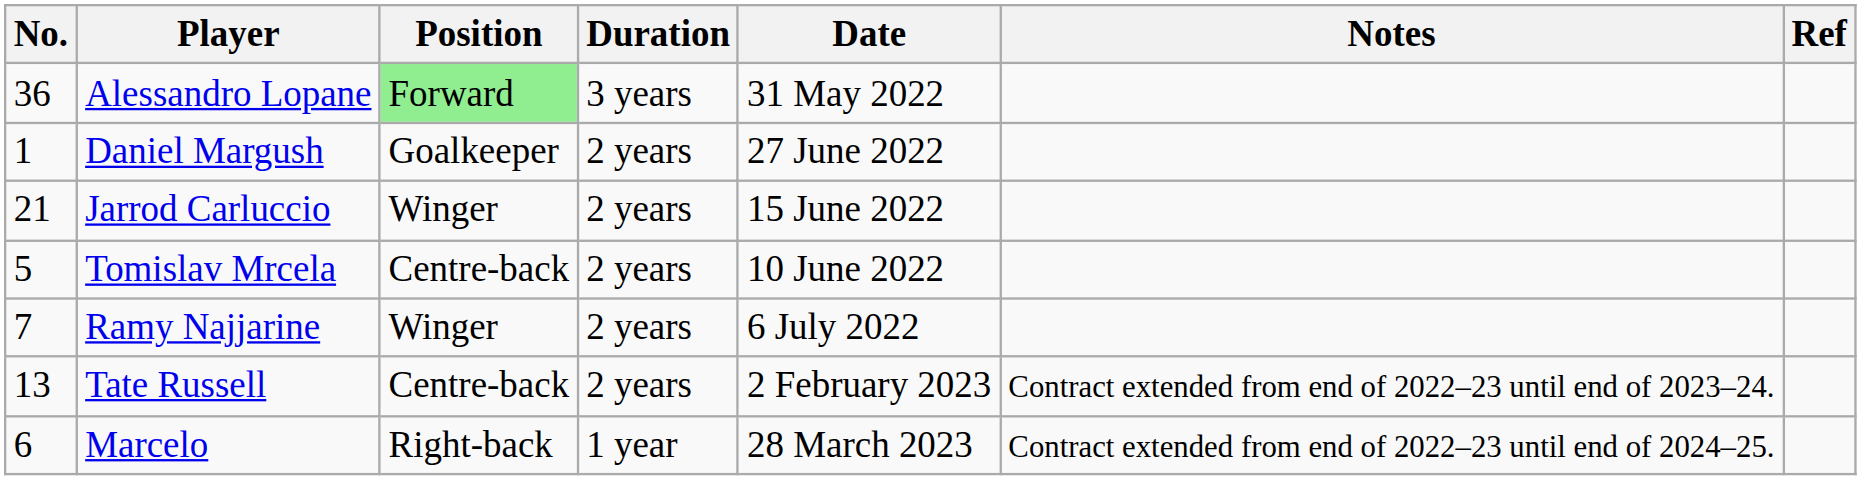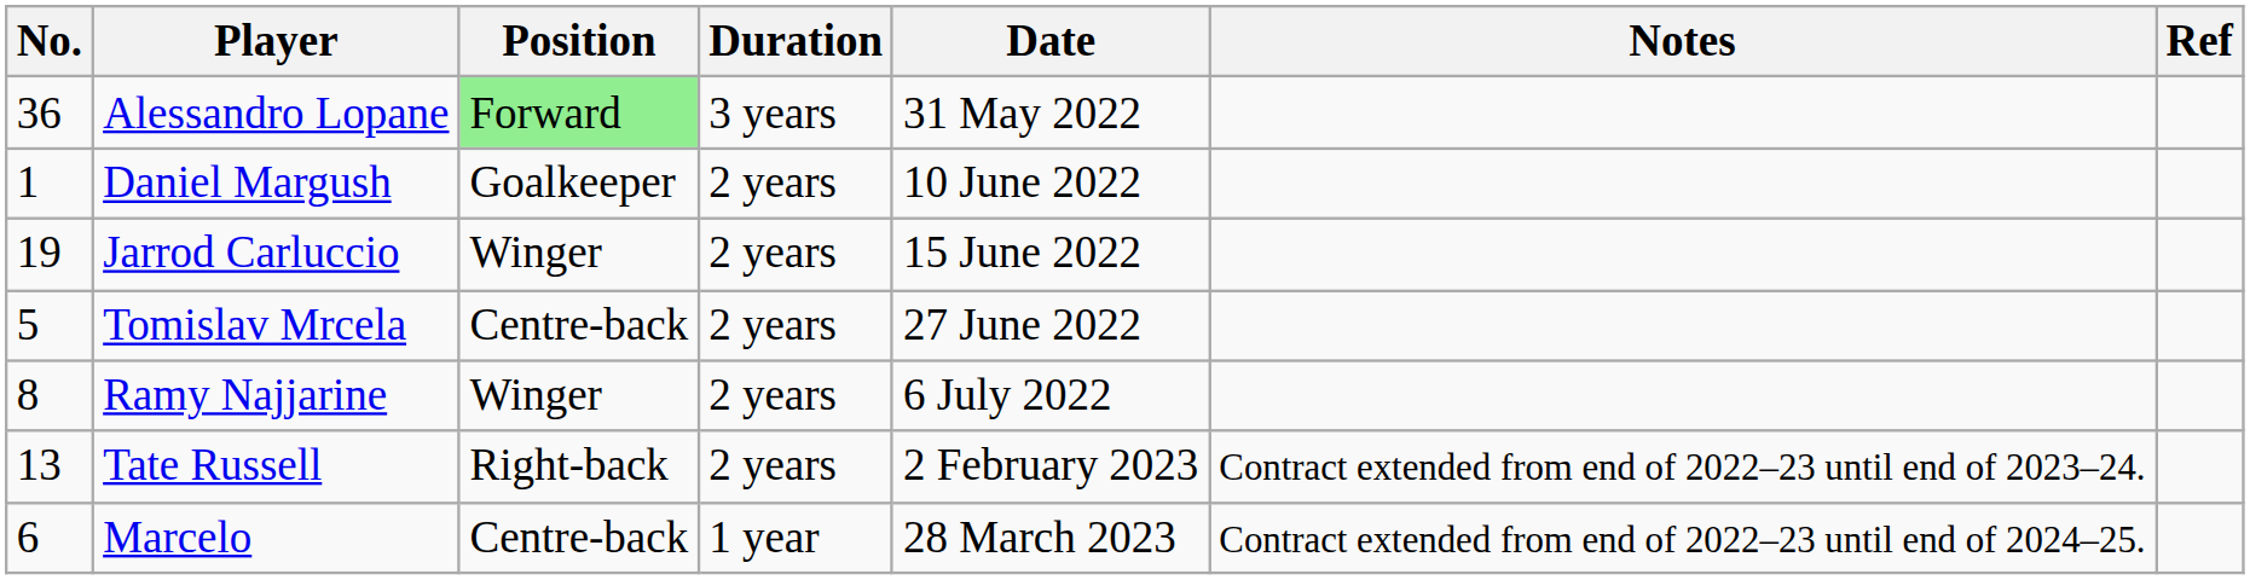Daniel Margush | Date: 27 June 2022 -> 10 June 2022
Jarrod Carluccio | No.: 21 -> 19
Tomislav Mrcela | Date: 10 June 2022 -> 27 June 2022
Ramy Najjarine | No.: 7 -> 8
Tate Russell | Position: Centre-back -> Right-back
Marcelo | Position: Right-back -> Centre-back
